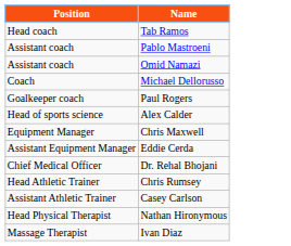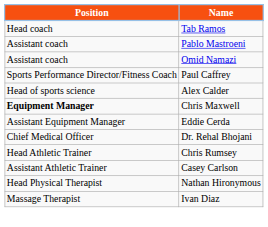- row: Coach | Michael Dellorusso
- row: Goalkeeper coach | Paul Rogers
+ row: Sports Performance Director/Fitness Coach | Paul Caffrey
Chris Maxwell | Position: normal -> bold
